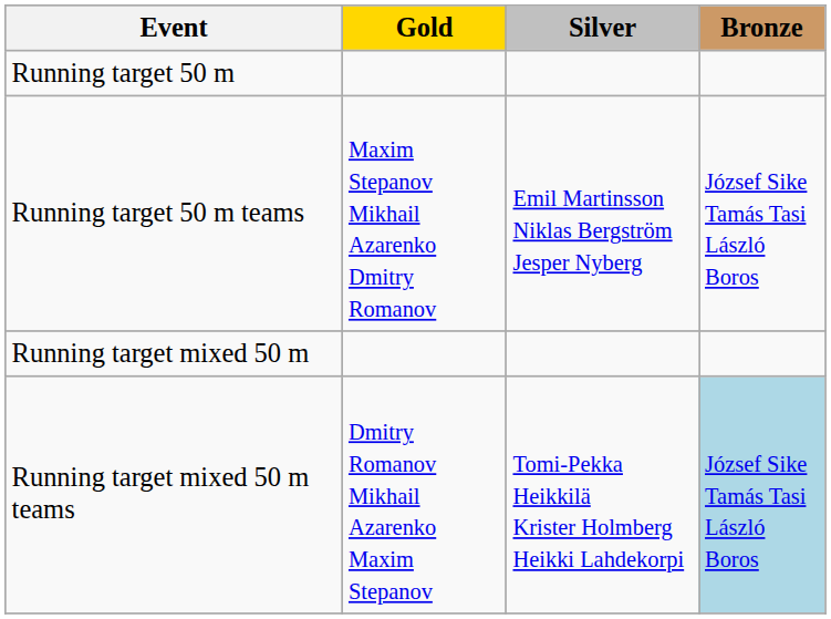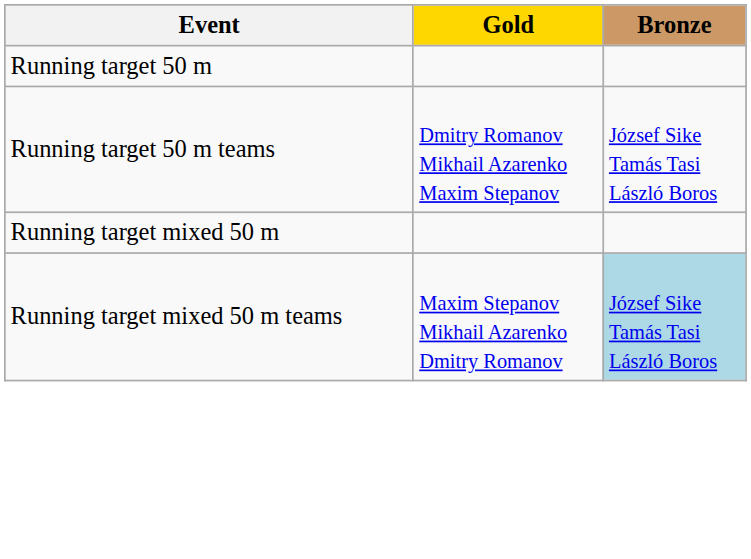- column: Silver | Emil Martinsson Niklas Bergström Jesper Nyberg | Tomi-Pekka Heikkilä Krister Holmberg Heikki Lahdekorpi
Running target 50 m teams | Gold: Maxim Stepanov Mikhail Azarenko Dmitry Romanov -> Dmitry Romanov Mikhail Azarenko Maxim Stepanov
Running target mixed 50 m teams | Gold: Dmitry Romanov Mikhail Azarenko Maxim Stepanov -> Maxim Stepanov Mikhail Azarenko Dmitry Romanov
